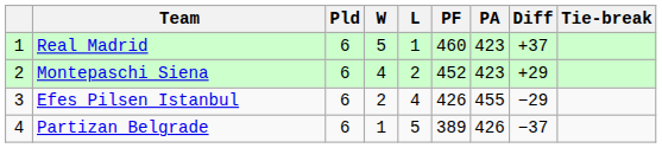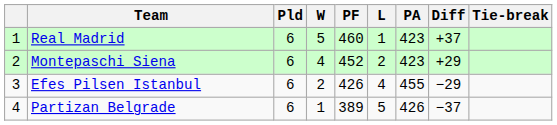columns swapped: L <-> PF
